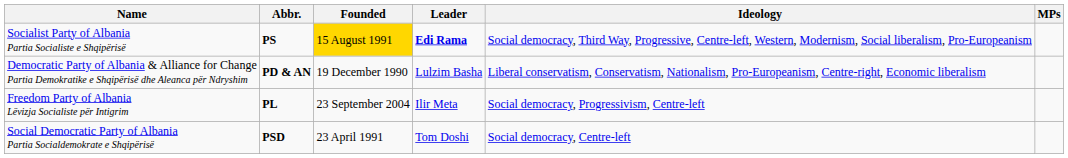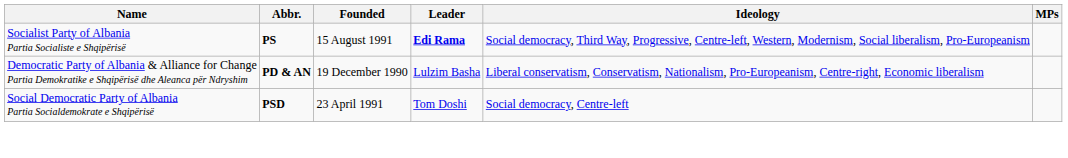Socialist Party of Albania Partia Socialiste e Shqipërisë | Founded: gold background -> no background
- row: Freedom Party of Albania Lëvizja Socialiste për Intigrim | PL | 23 September 2004 | Ilir Meta | Social democracy, Progressivism, Centre-left
